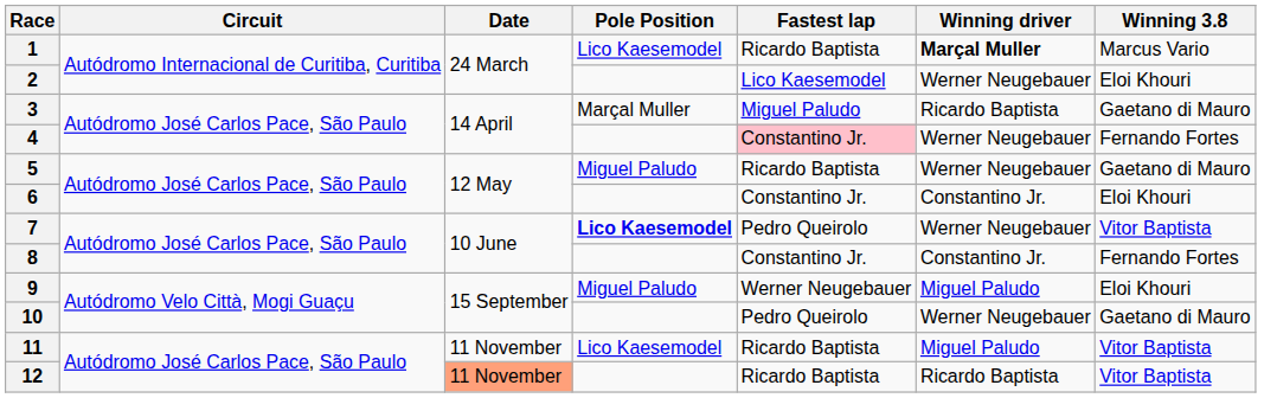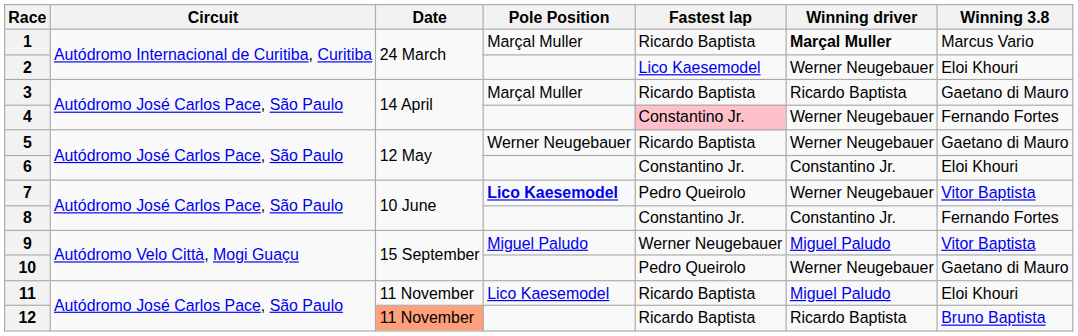1 | Pole Position: Lico Kaesemodel -> Marçal Muller
3 | Fastest lap: Miguel Paludo -> Ricardo Baptista
5 | Pole Position: Miguel Paludo -> Werner Neugebauer
9 | Winning 3.8: Eloi Khouri -> Vitor Baptista
11 | Winning 3.8: Vitor Baptista -> Eloi Khouri
12 | Winning 3.8: Vitor Baptista -> Bruno Baptista
